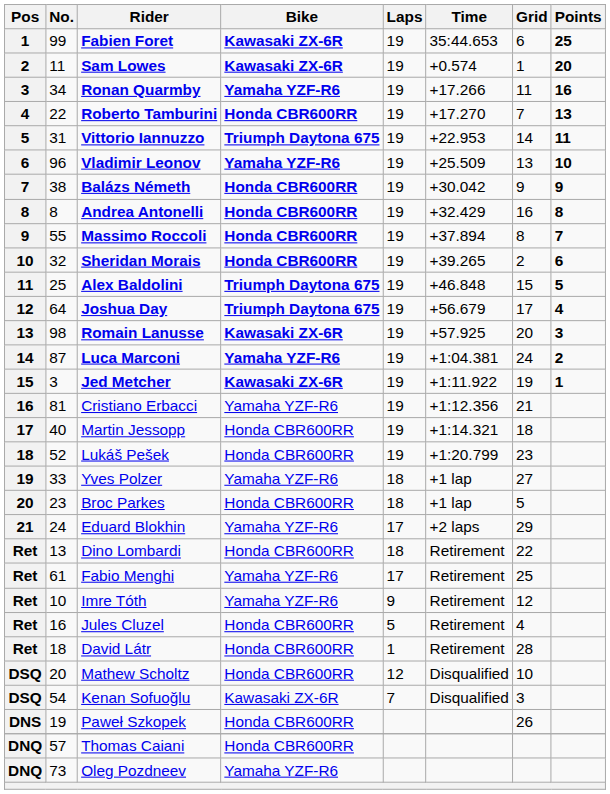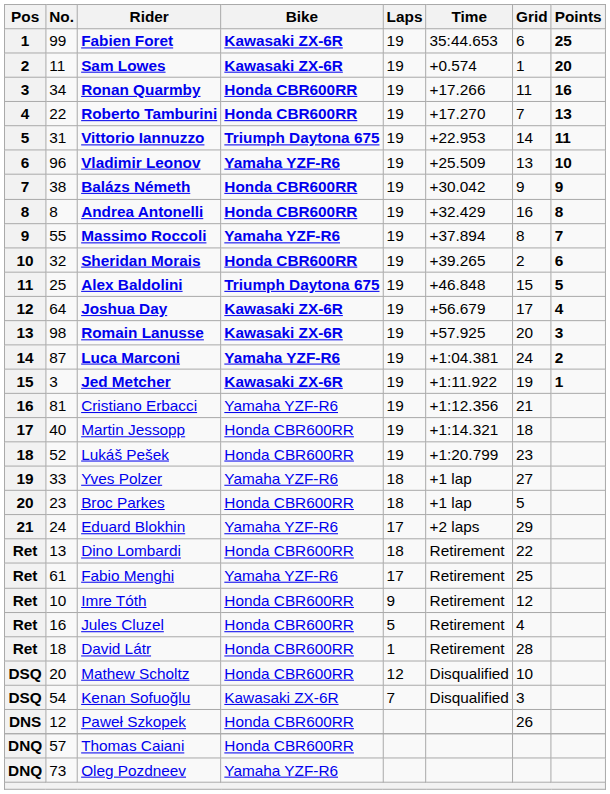Ronan Quarmby | Bike: Yamaha YZF-R6 -> Honda CBR600RR
Massimo Roccoli | Bike: Honda CBR600RR -> Yamaha YZF-R6
Joshua Day | Bike: Triumph Daytona 675 -> Kawasaki ZX-6R
Imre Tóth | Bike: Yamaha YZF-R6 -> Honda CBR600RR
Paweł Szkopek | No.: 19 -> 12
